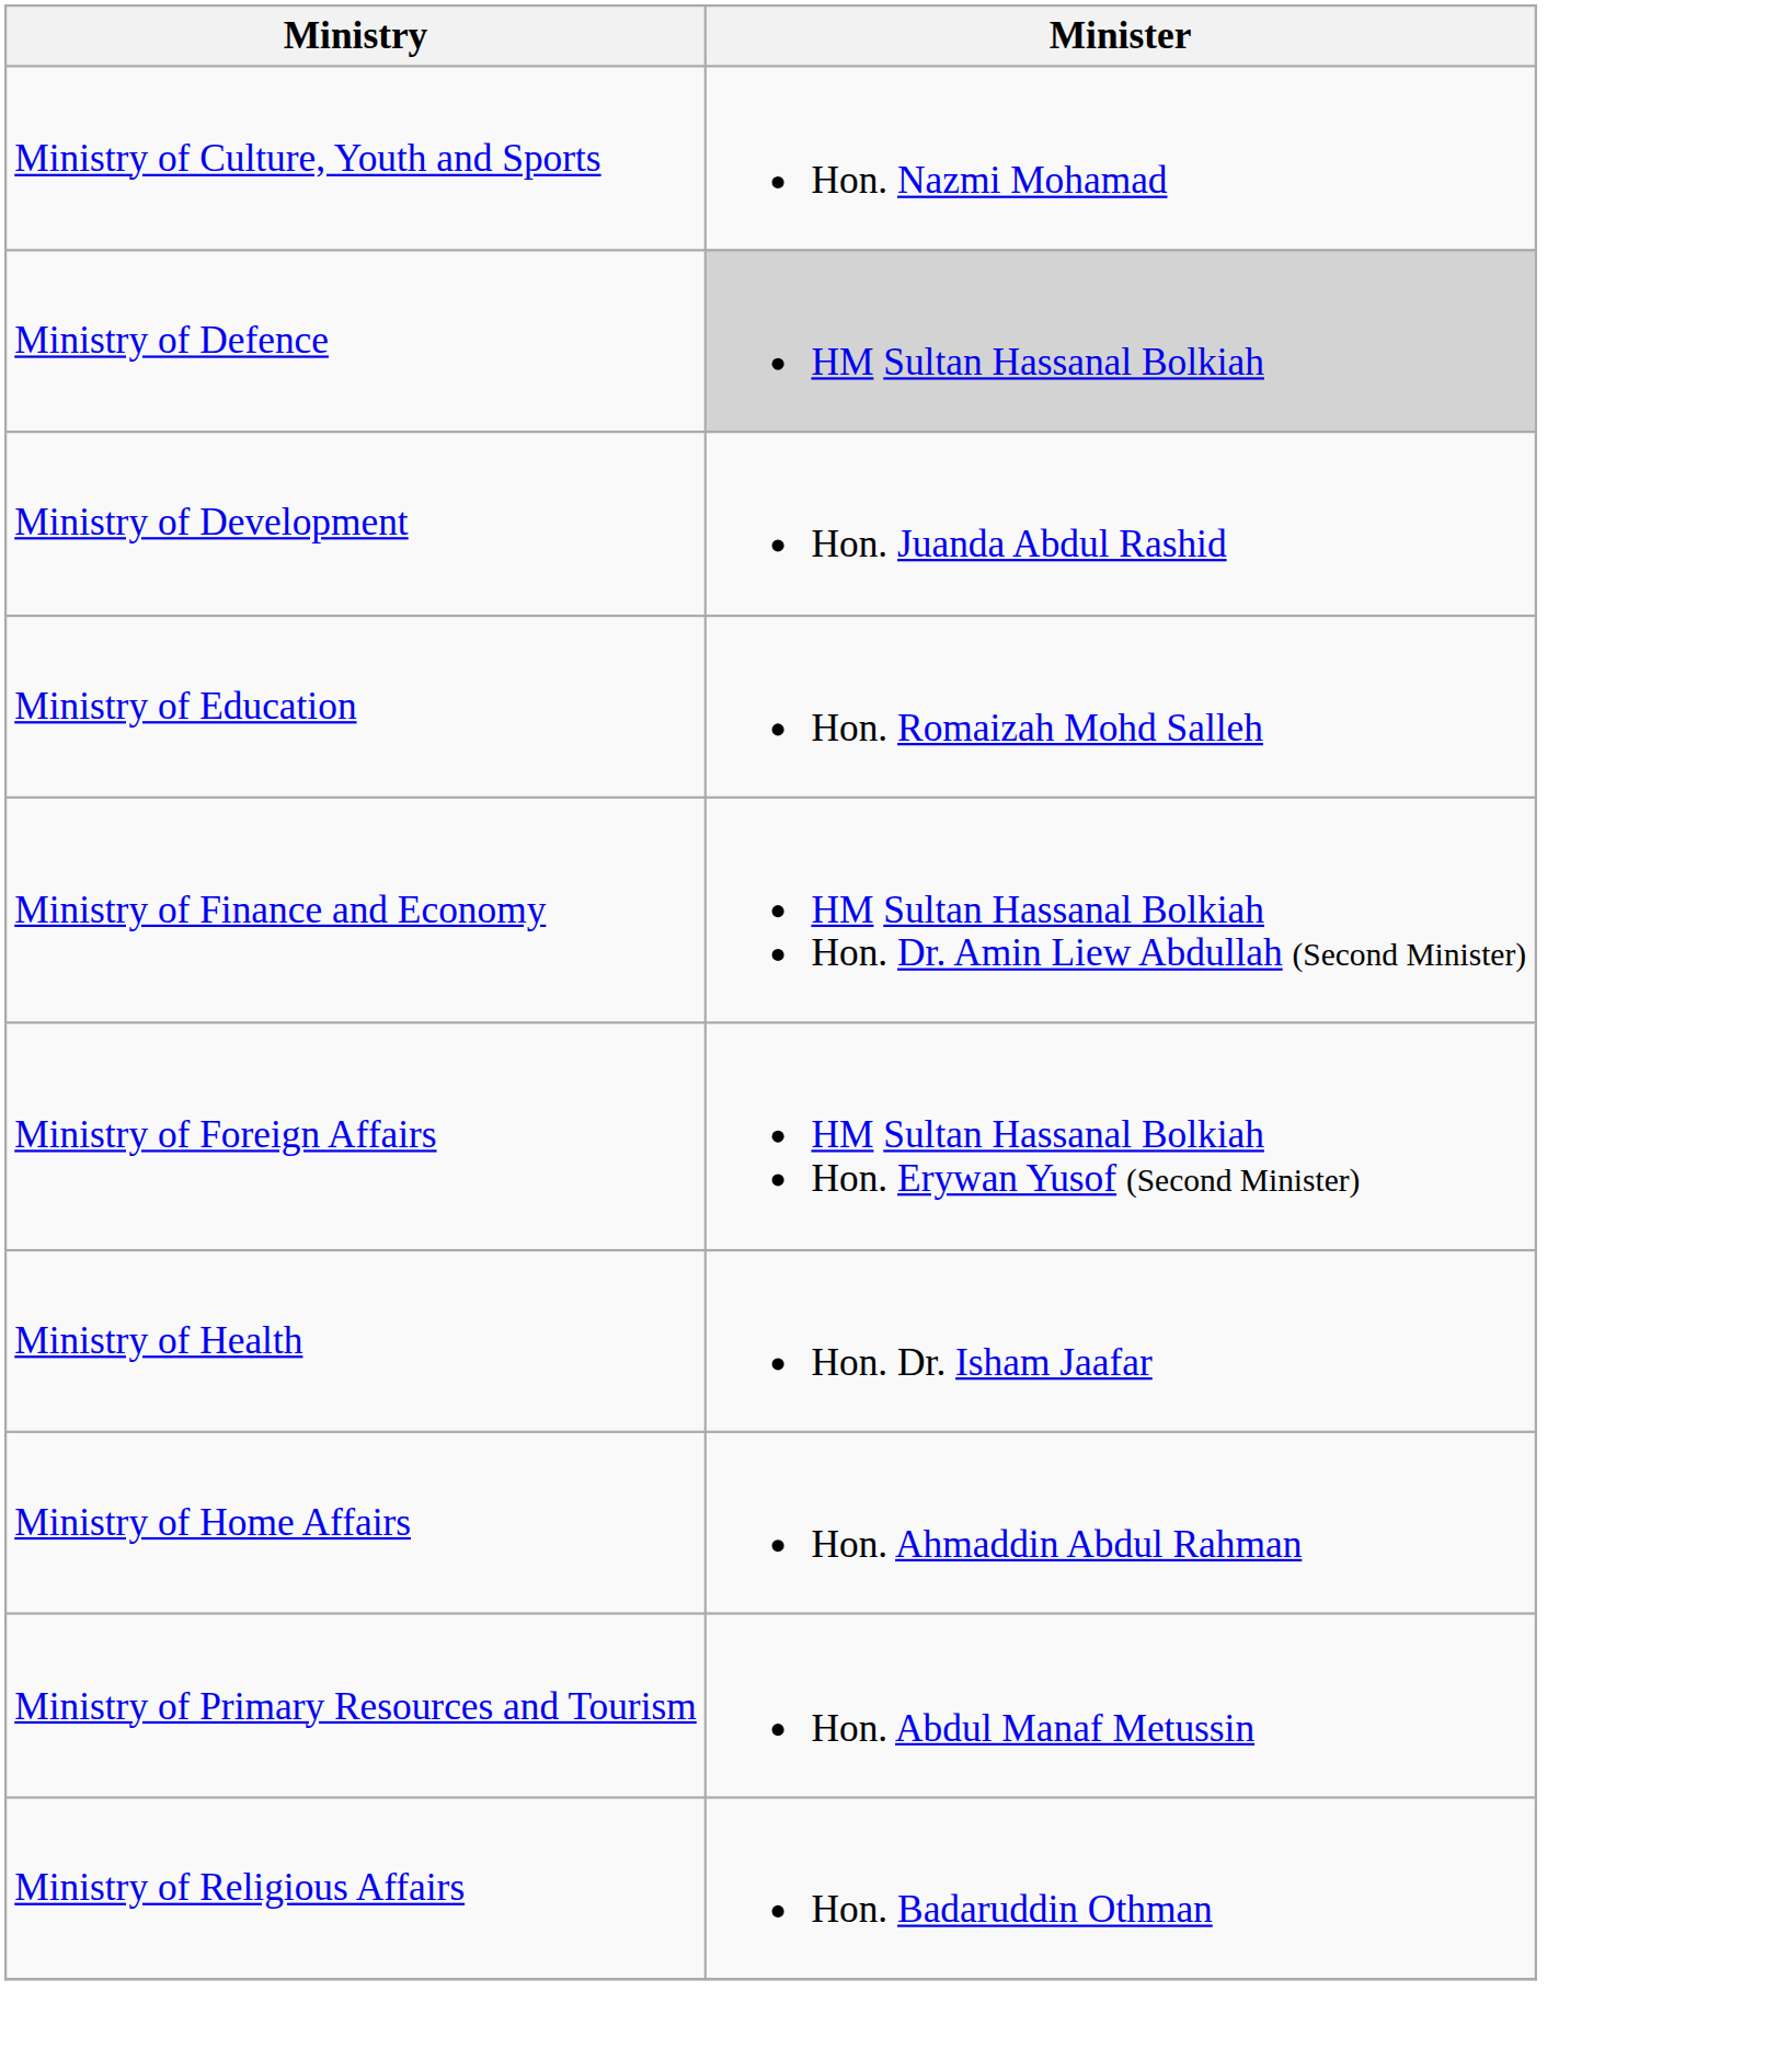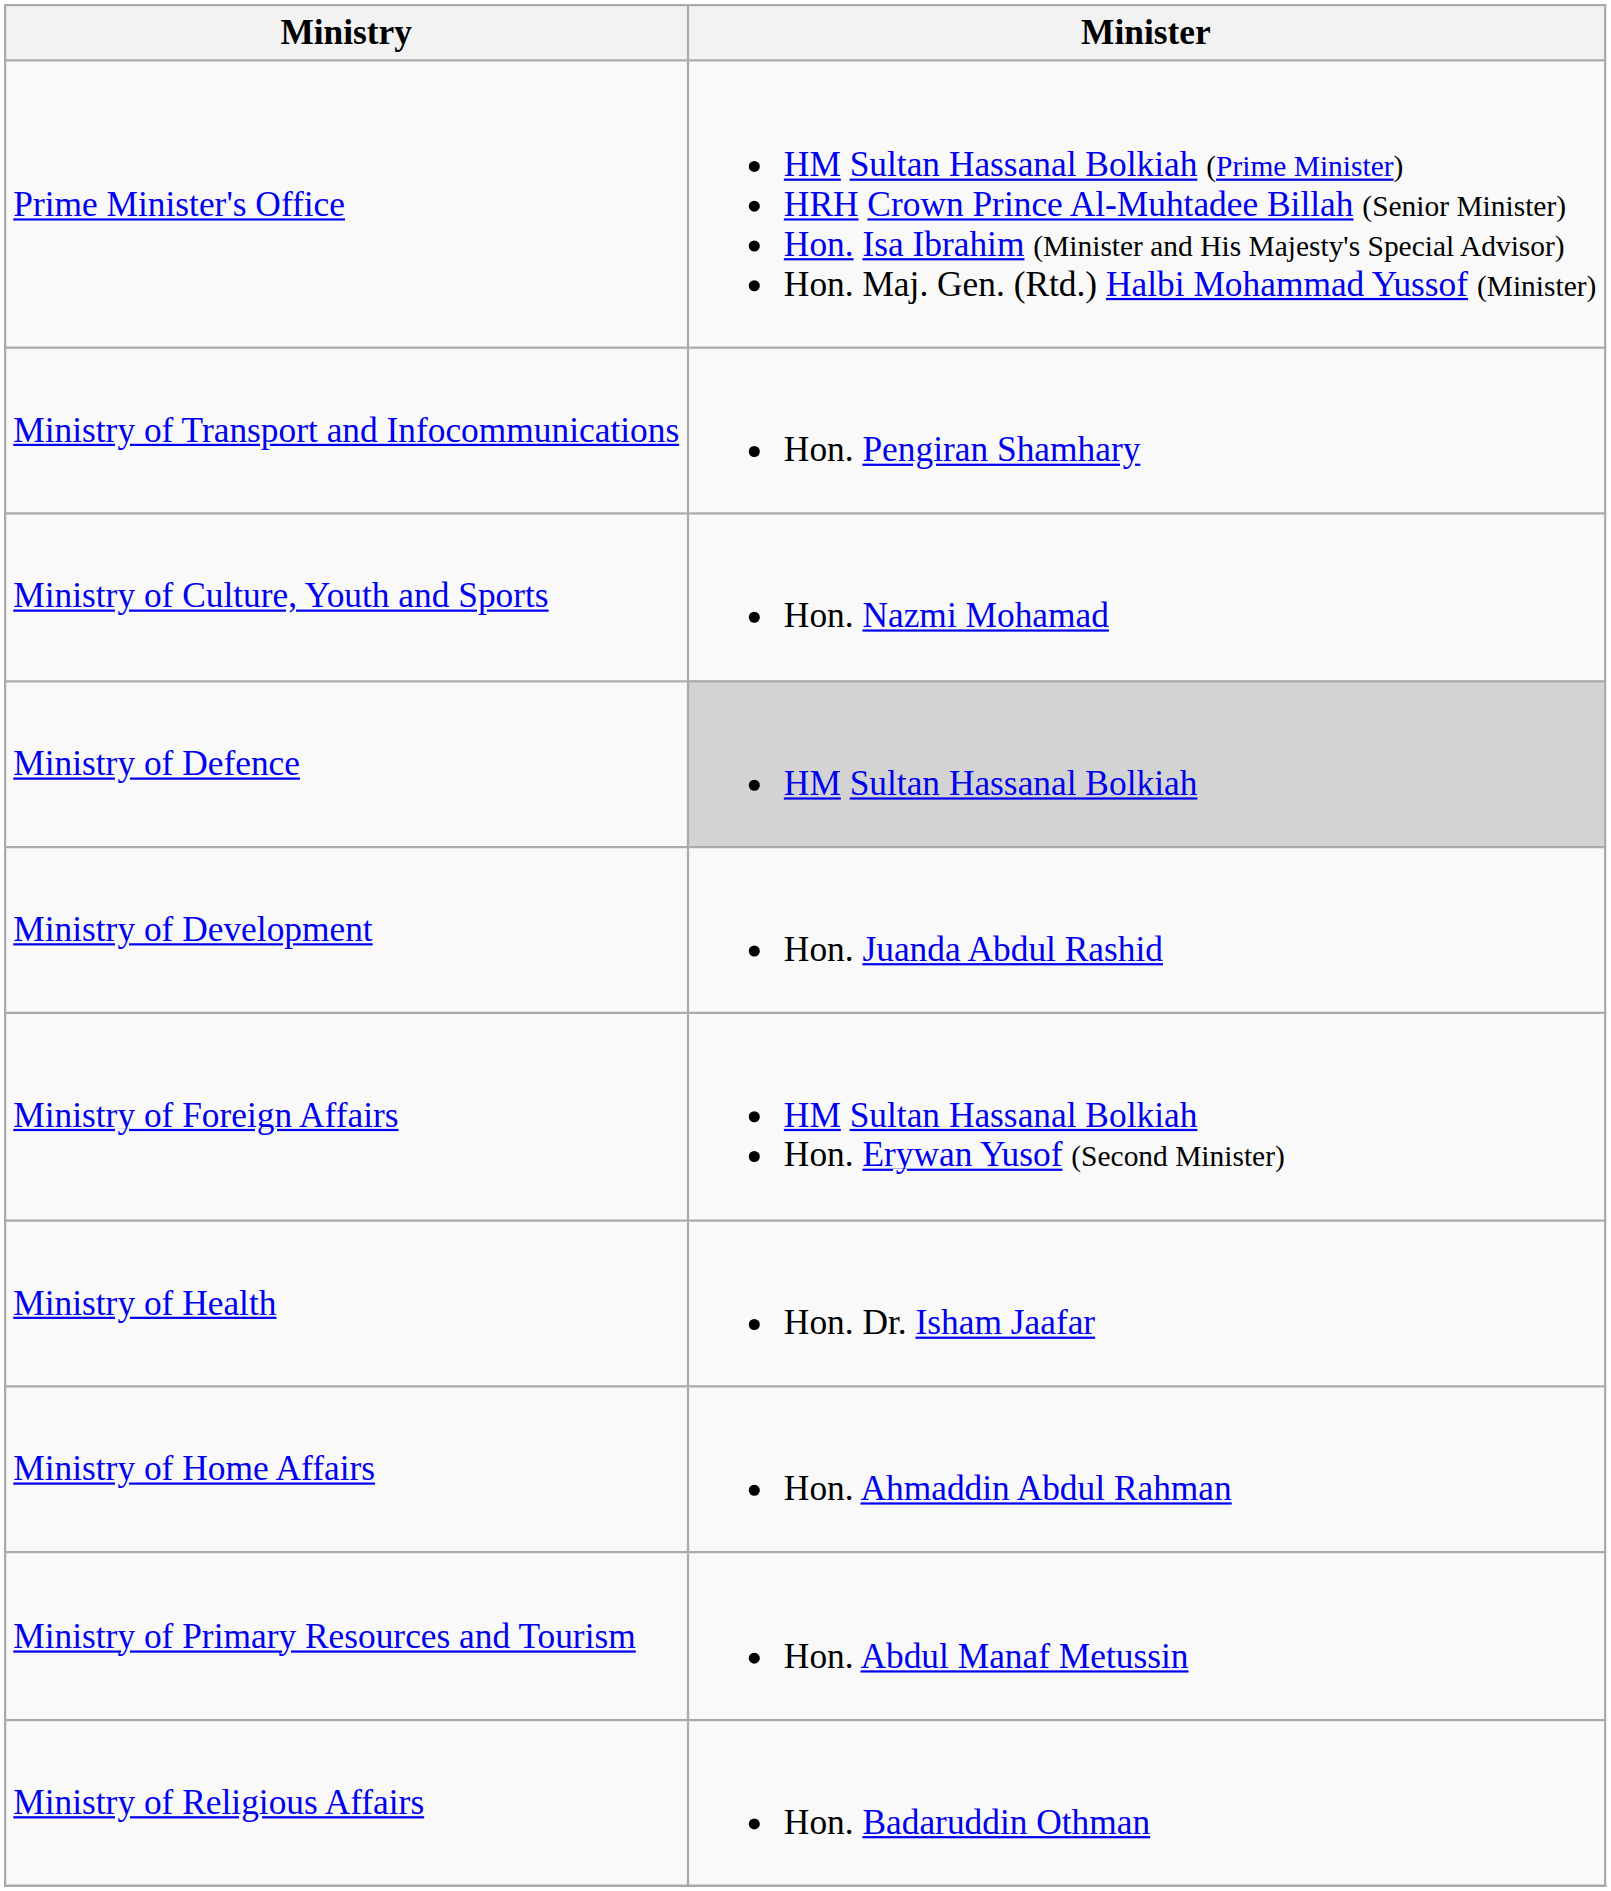+ row: Prime Minister's Office | HM Sultan Hassanal Bolkiah (Prime Minister) HRH Crown Prince Al-Muhtadee Billah (Senior Minister) Hon. Isa Ibrahim (Minister and His Majesty's Special Advisor) Hon. Maj. Gen. (Rtd.) Halbi Mohammad Yussof (Minister)
+ row: Ministry of Transport and Infocommunications | Hon. Pengiran Shamhary
- row: Ministry of Education | Hon. Romaizah Mohd Salleh
- row: Ministry of Finance and Economy | HM Sultan Hassanal Bolkiah Hon. Dr. Amin Liew Abdullah (Second Minister)
